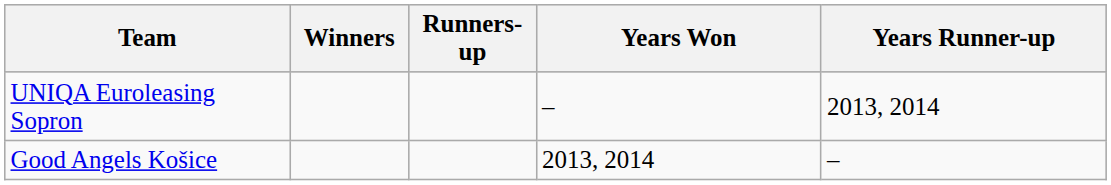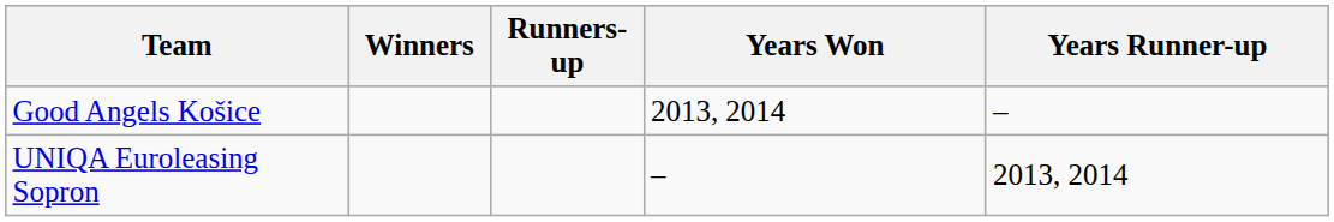rows swapped: Good Angels Košice <-> UNIQA Euroleasing Sopron
